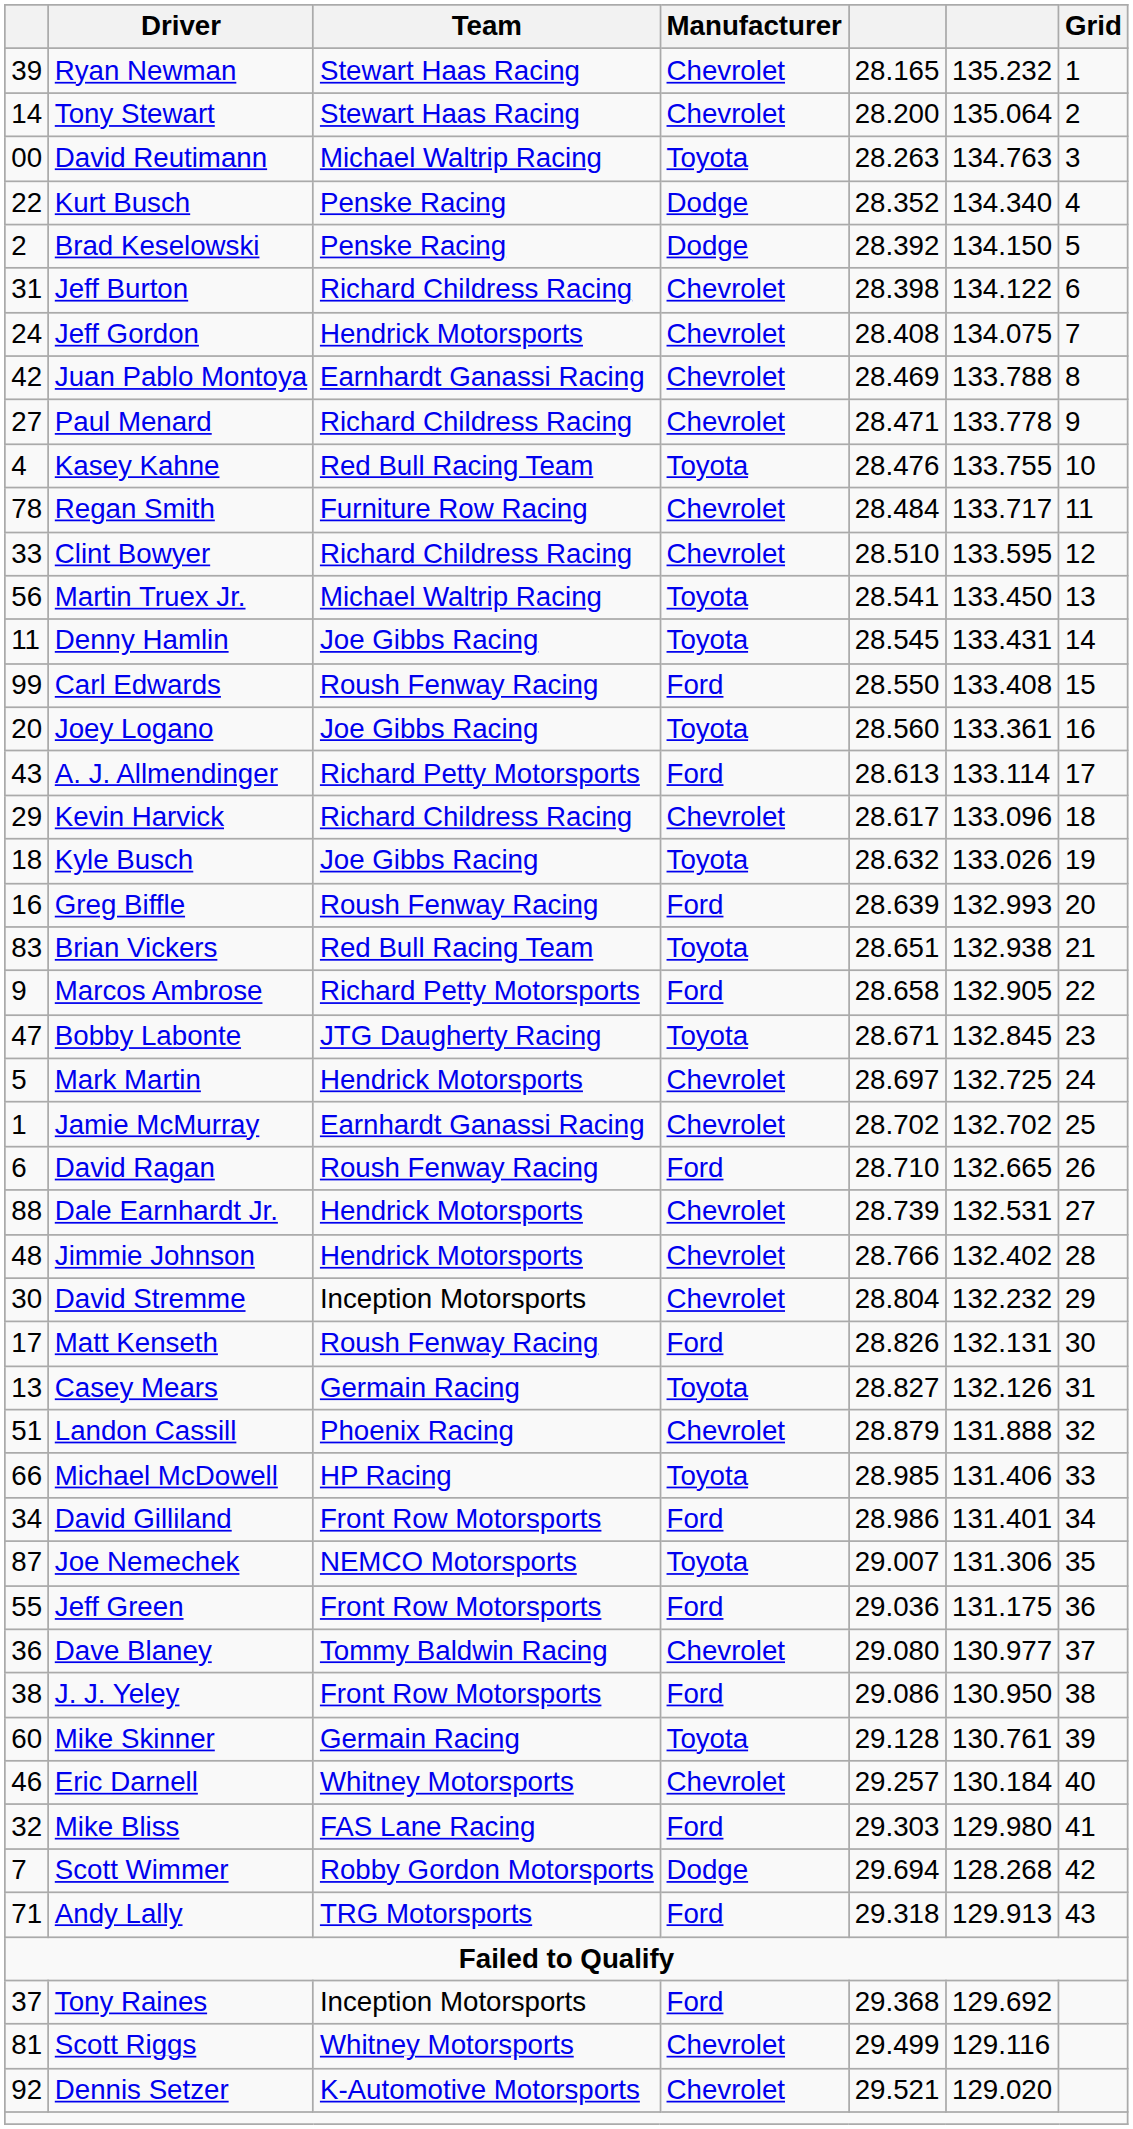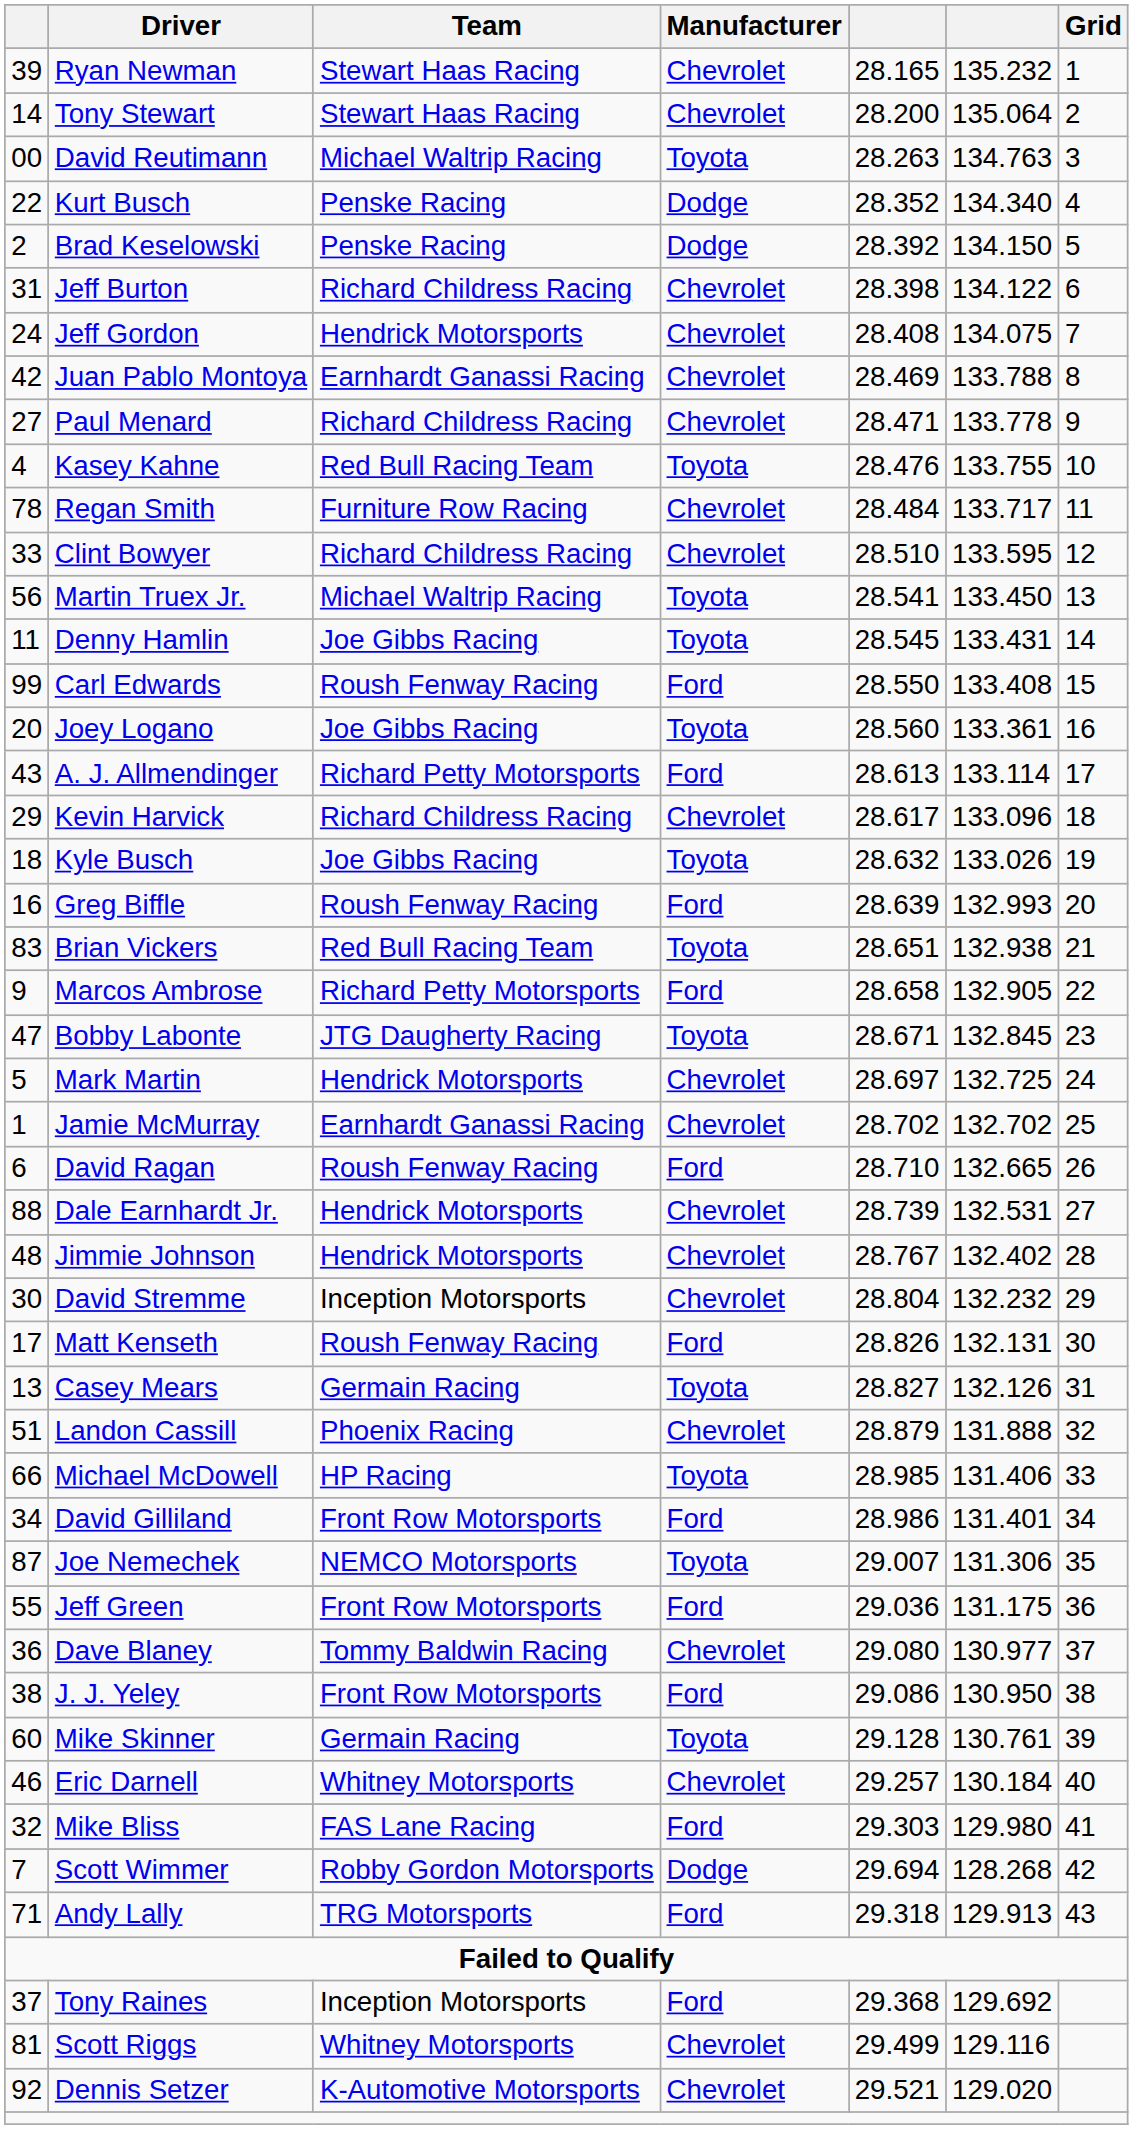Jimmie Johnson | column 5: 28.766 -> 28.767
